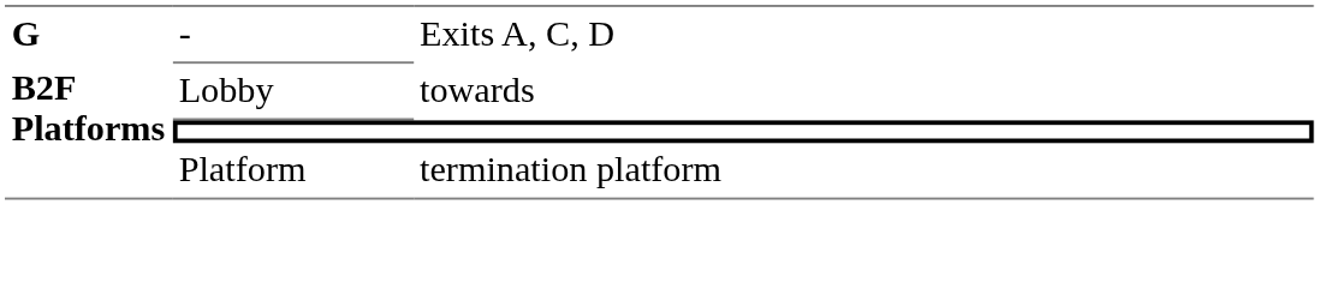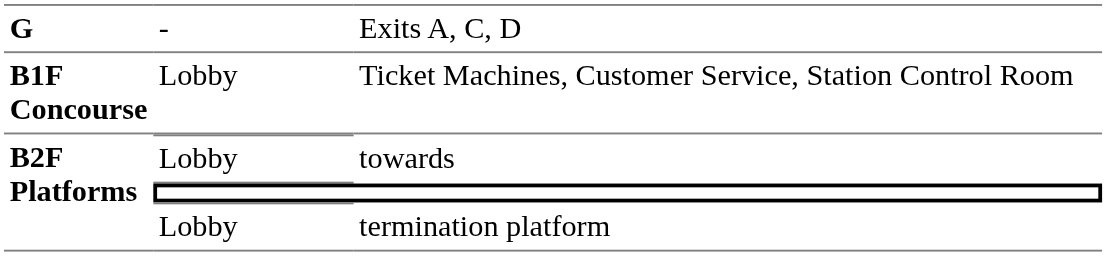+ row: B1F Concourse | Lobby | Ticket Machines, Customer Service, Station Control Room
termination platform | column 2: Platform -> Lobby
